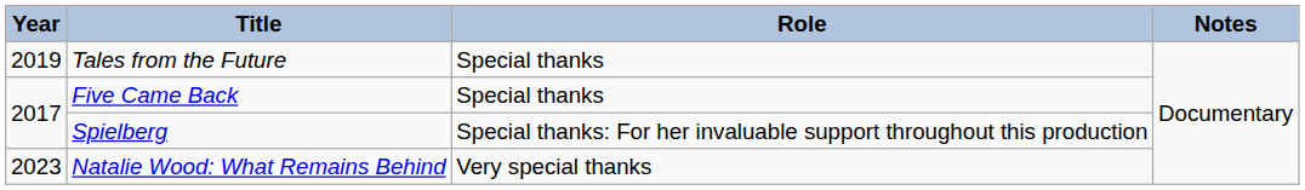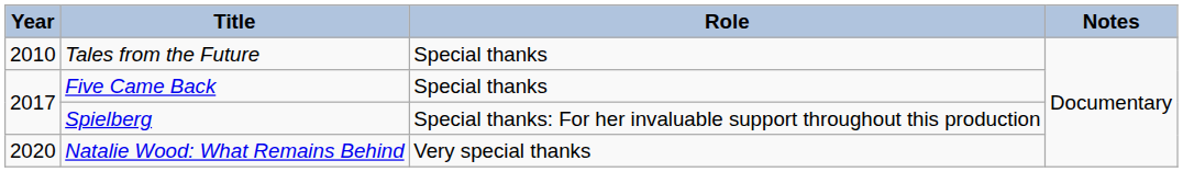Tales from the Future | Year: 2019 -> 2010
Natalie Wood: What Remains Behind | Year: 2023 -> 2020
